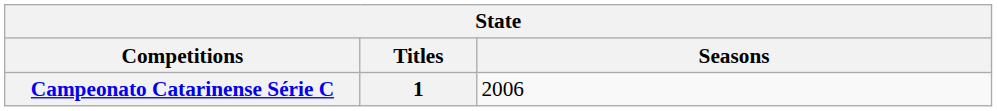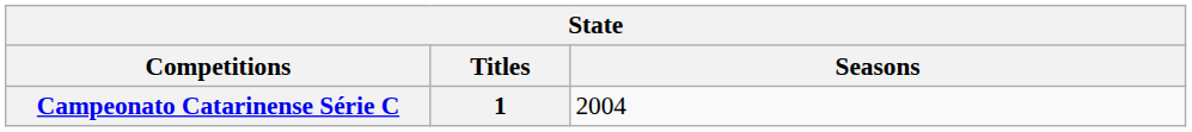Campeonato Catarinense Série C | Seasons: 2006 -> 2004
